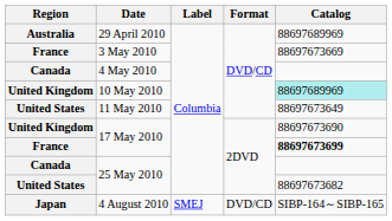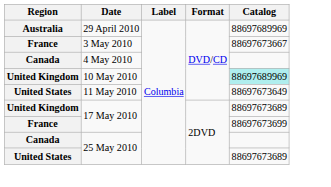3 May 2010 | Catalog: 88697673669 -> 88697673667
United Kingdom / 17 May 2010 | Catalog: 88697673690 -> 88697673689
France / 17 May 2010 | Catalog: bold -> normal
United States / 25 May 2010 | Catalog: 88697673682 -> 88697673689
- row: Japan | 4 August 2010 | SMEJ | DVD/CD | SIBP-164～SIBP-165
